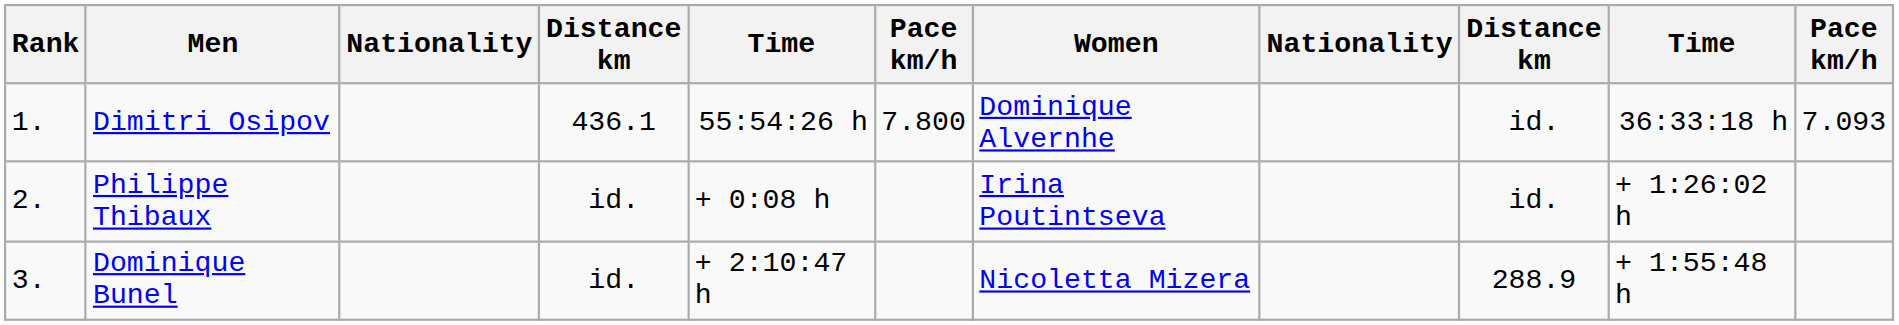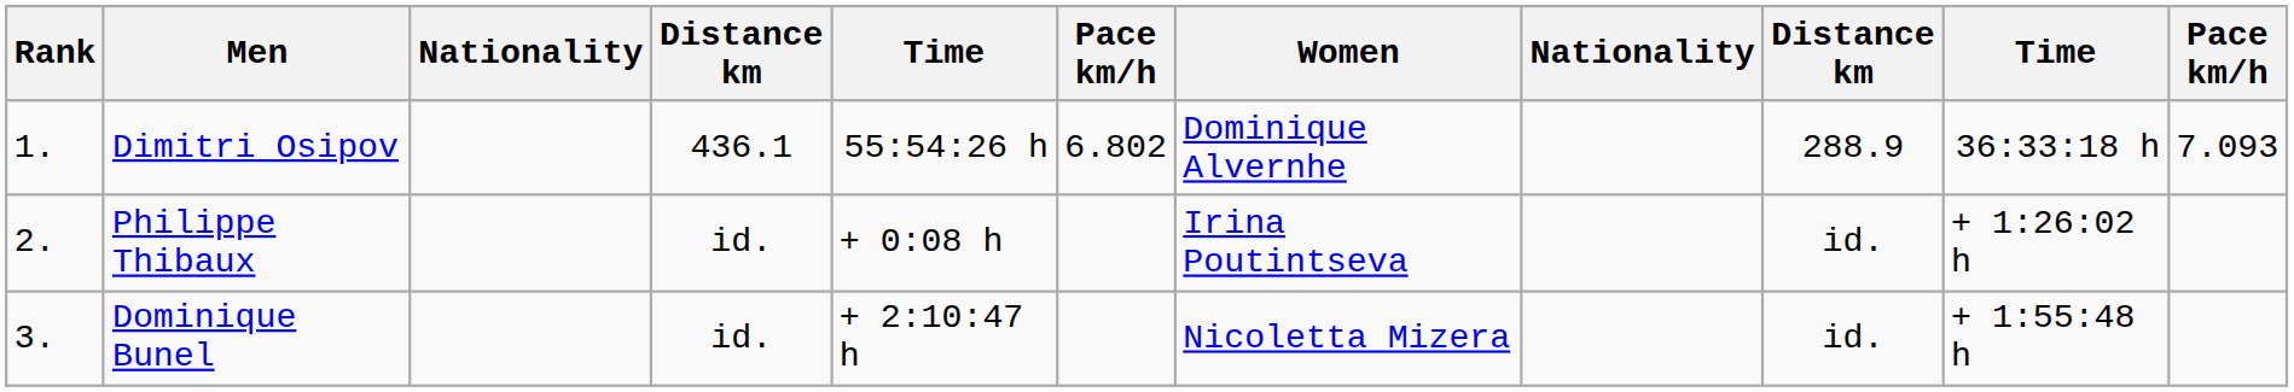Dimitri Osipov | column 6: 7.800 -> 6.802
Dimitri Osipov | column 9: id. -> 288.9
Dominique Bunel | column 9: 288.9 -> id.
